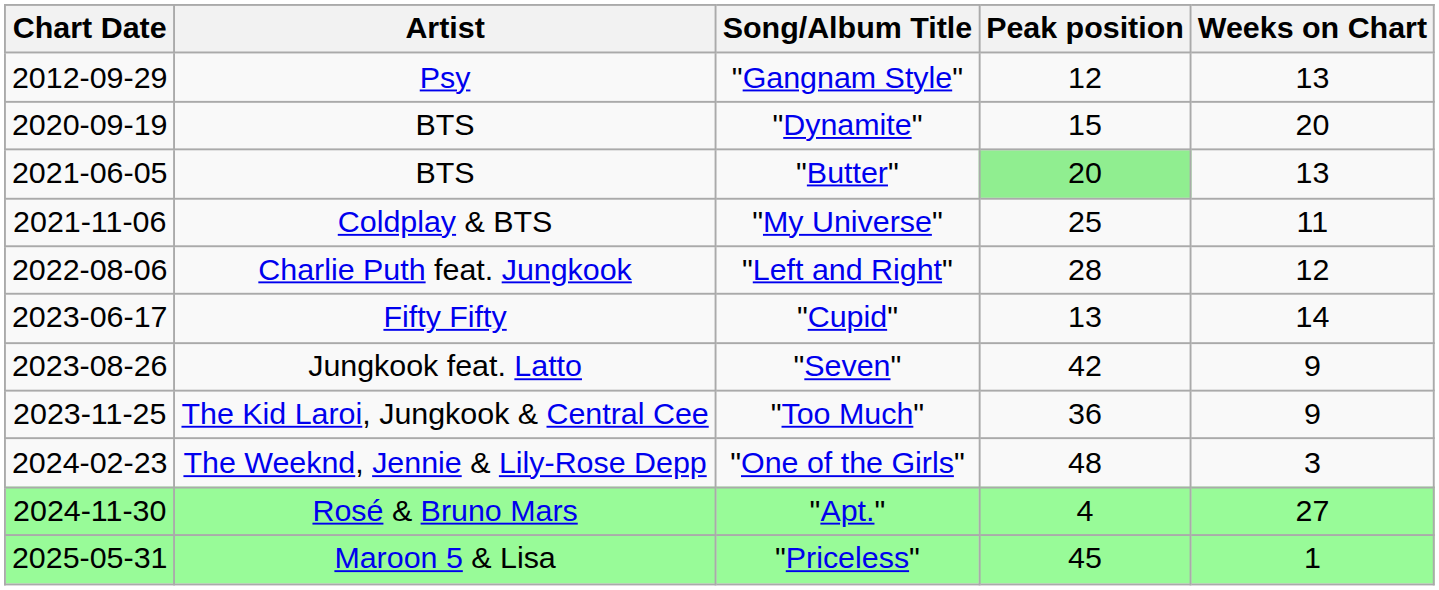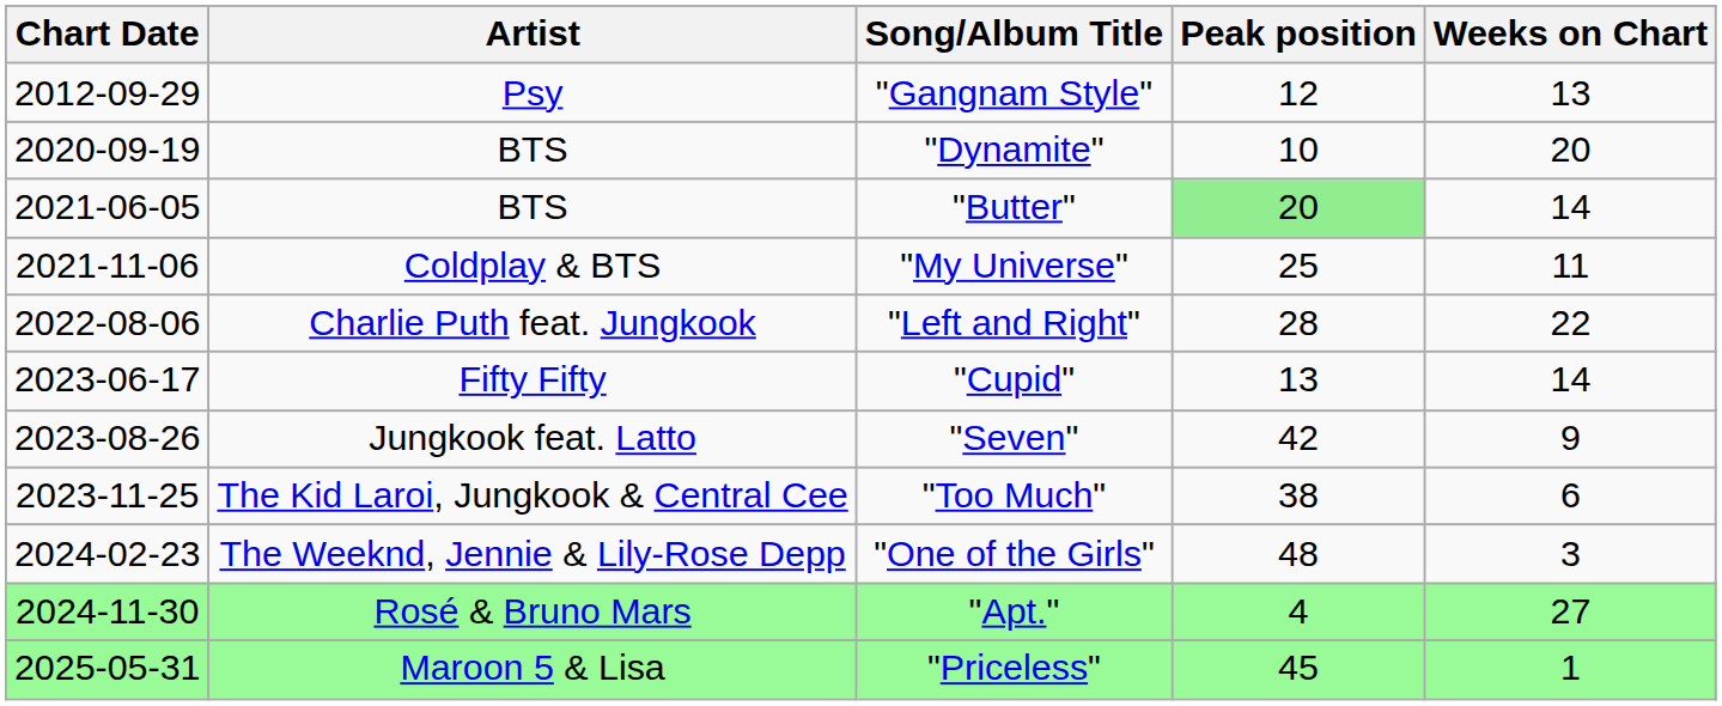"Dynamite" | Peak position: 15 -> 10
"Butter" | Weeks on Chart: 13 -> 14
"Left and Right" | Weeks on Chart: 12 -> 22
"Too Much" | Peak position: 36 -> 38
"Too Much" | Weeks on Chart: 9 -> 6
